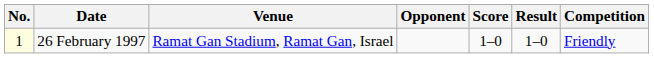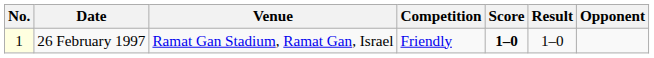columns swapped: Opponent <-> Competition
26 February 1997 | Score: normal -> bold
